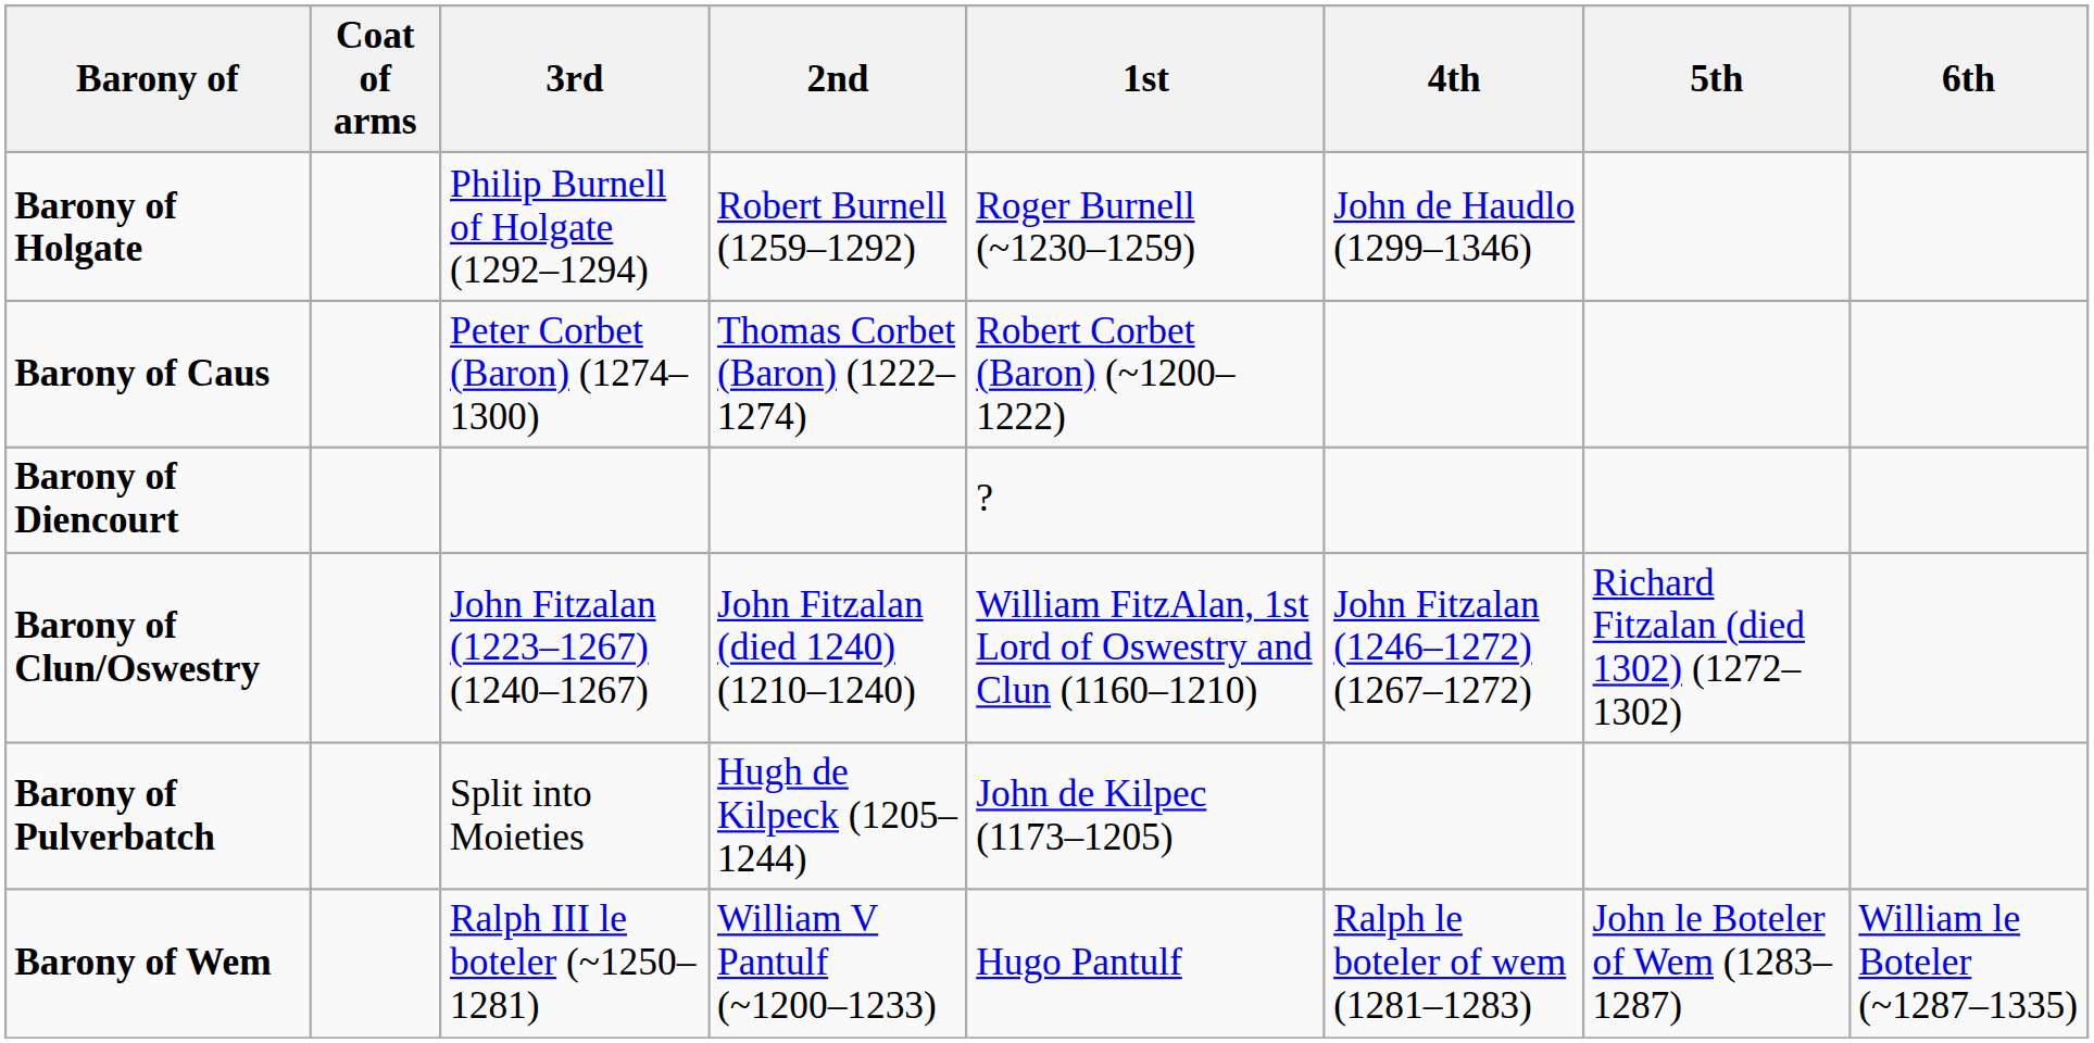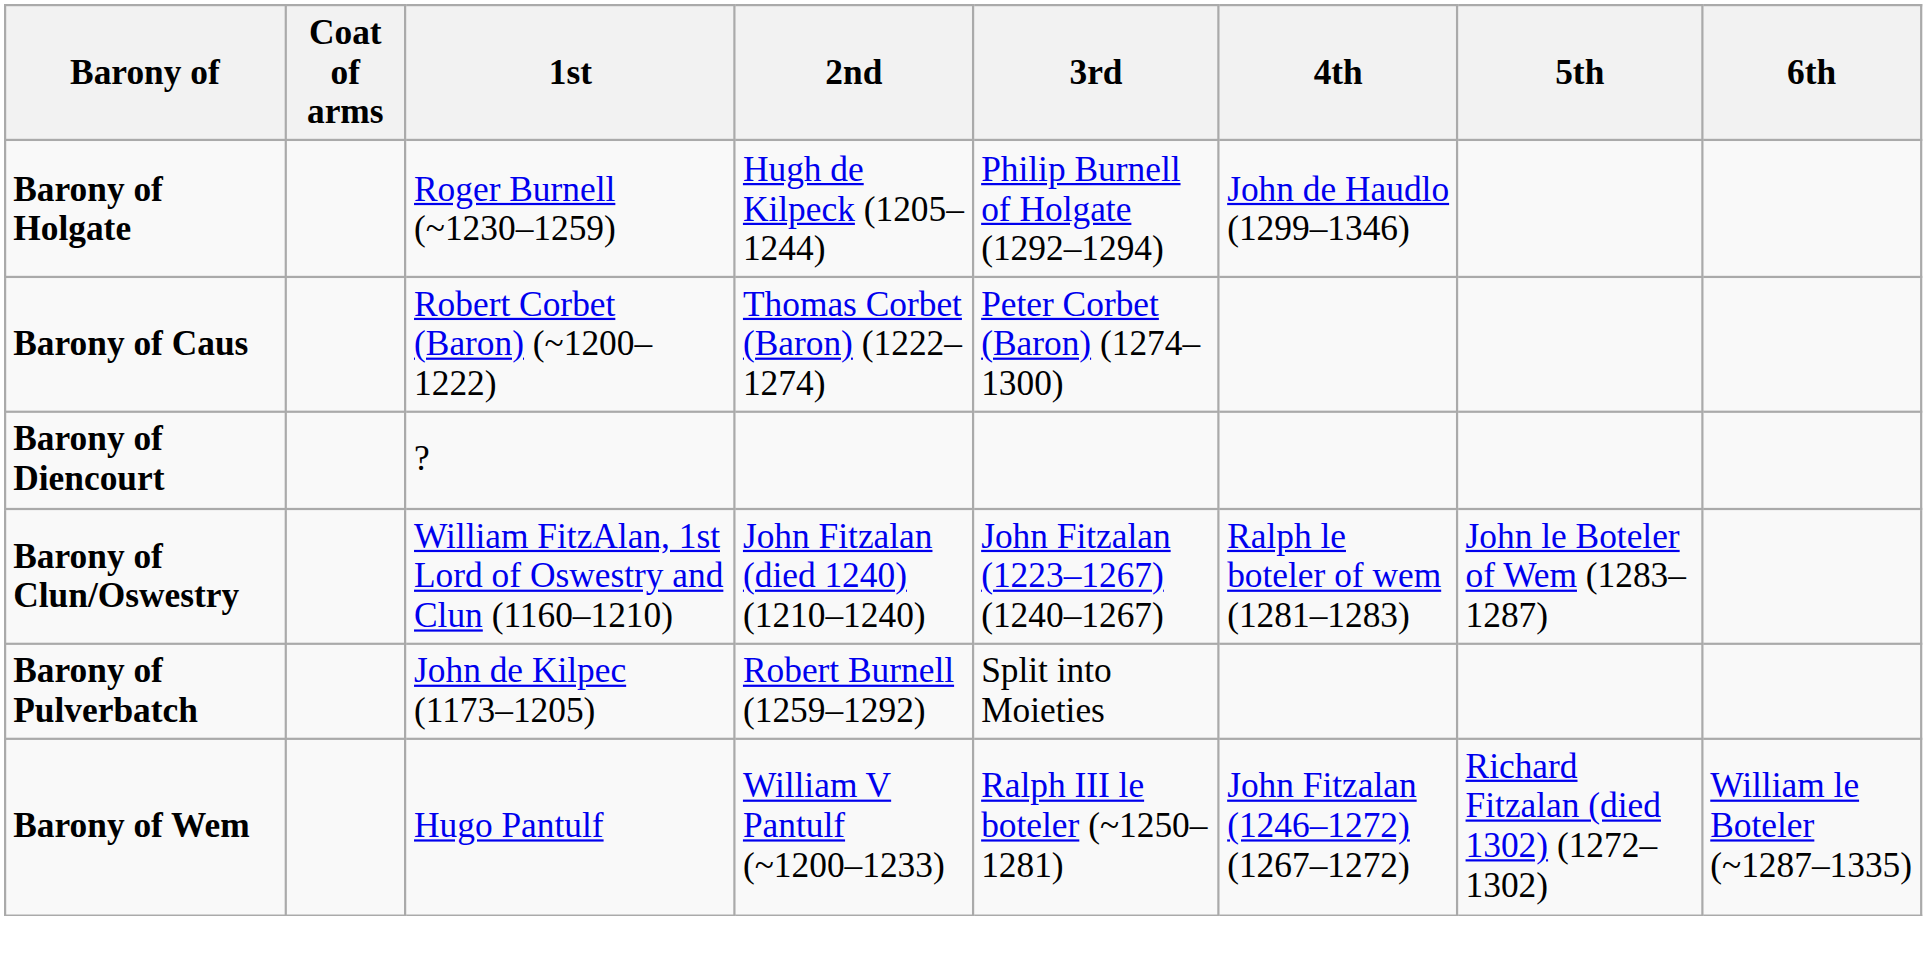columns swapped: 1st <-> 3rd
Barony of Holgate | 2nd: Robert Burnell (1259–1292) -> Hugh de Kilpeck (1205–1244)
Barony of Clun/Oswestry | 4th: John Fitzalan (1246–1272) (1267–1272) -> Ralph le boteler of wem (1281–1283)
Barony of Clun/Oswestry | 5th: Richard Fitzalan (died 1302) (1272–1302) -> John le Boteler of Wem (1283–1287)
Barony of Pulverbatch | 2nd: Hugh de Kilpeck (1205–1244) -> Robert Burnell (1259–1292)
Barony of Wem | 4th: Ralph le boteler of wem (1281–1283) -> John Fitzalan (1246–1272) (1267–1272)
Barony of Wem | 5th: John le Boteler of Wem (1283–1287) -> Richard Fitzalan (died 1302) (1272–1302)
